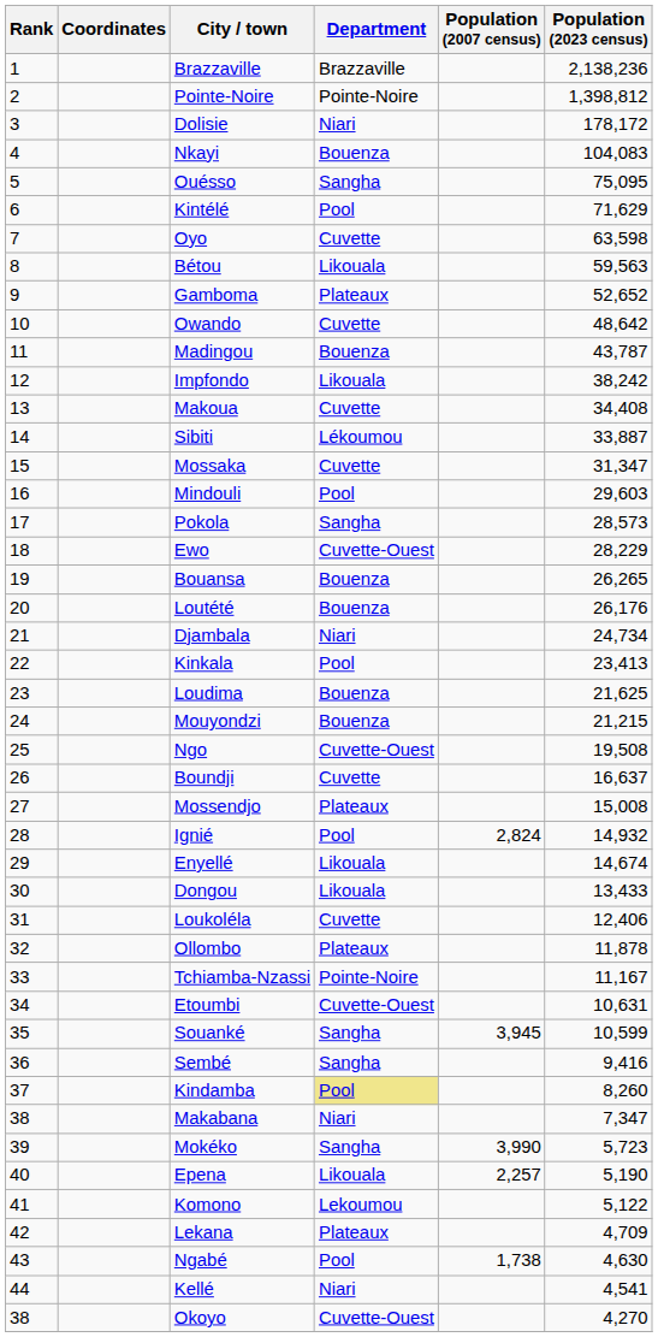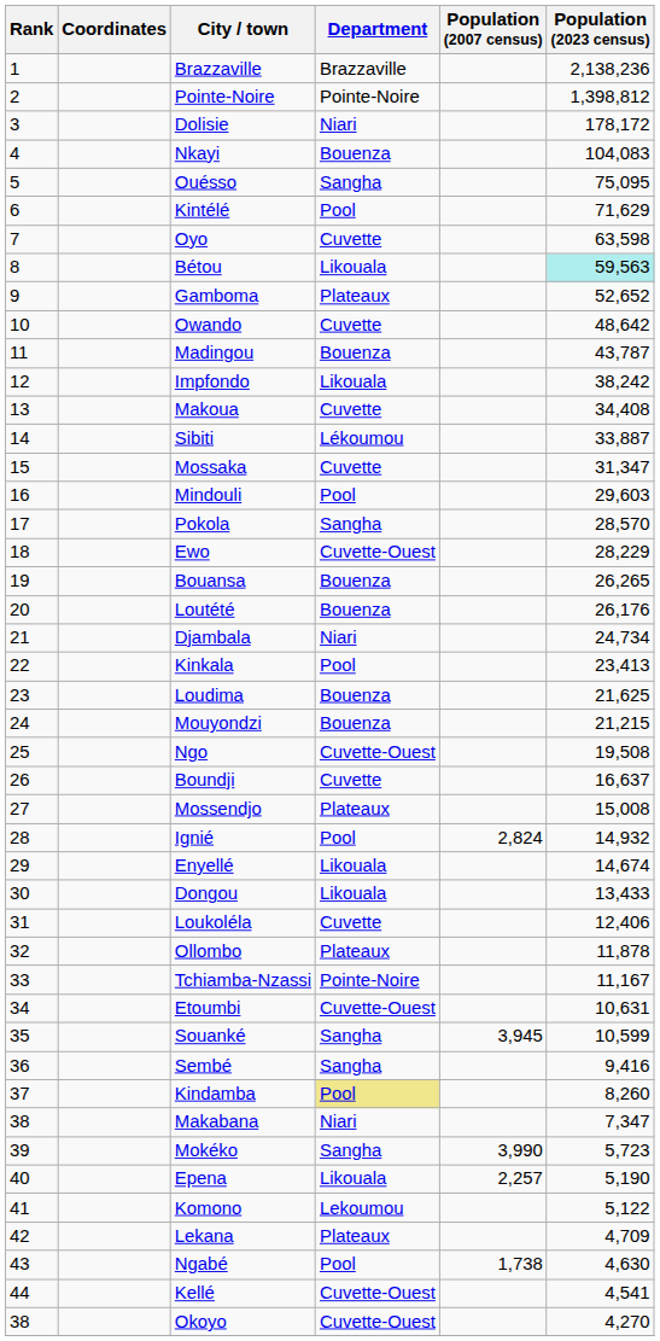Bétou | Population (2023 census): no background -> paleturquoise background
Pokola | Population (2023 census): 28,573 -> 28,570
Kellé | Department: Niari -> Cuvette-Ouest
